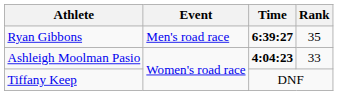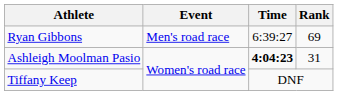Ryan Gibbons | Time: bold -> normal
Ryan Gibbons | Rank: 35 -> 69
Ashleigh Moolman Pasio | Rank: 33 -> 31
